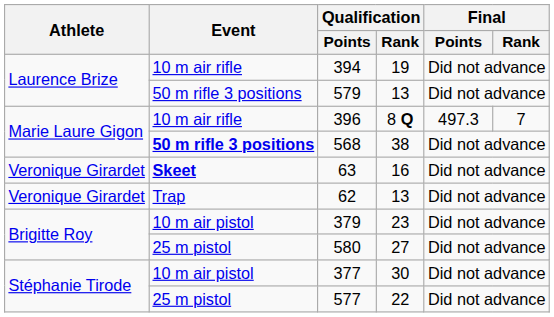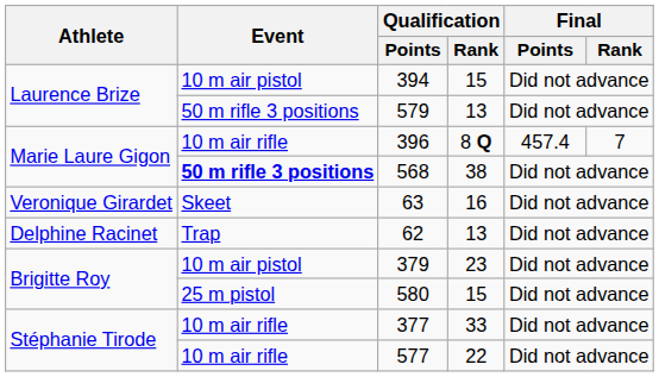394 | Event: 10 m air rifle -> 10 m air pistol
394 | Qualification / Rank: 19 -> 15
396 | Final / Points: 497.3 -> 457.4
63 | Event: bold -> normal
62 | Athlete: Veronique Girardet -> Delphine Racinet
580 | Qualification / Rank: 27 -> 15
377 | Event: 10 m air pistol -> 10 m air rifle
377 | Qualification / Rank: 30 -> 33
577 | Event: 25 m pistol -> 10 m air rifle
